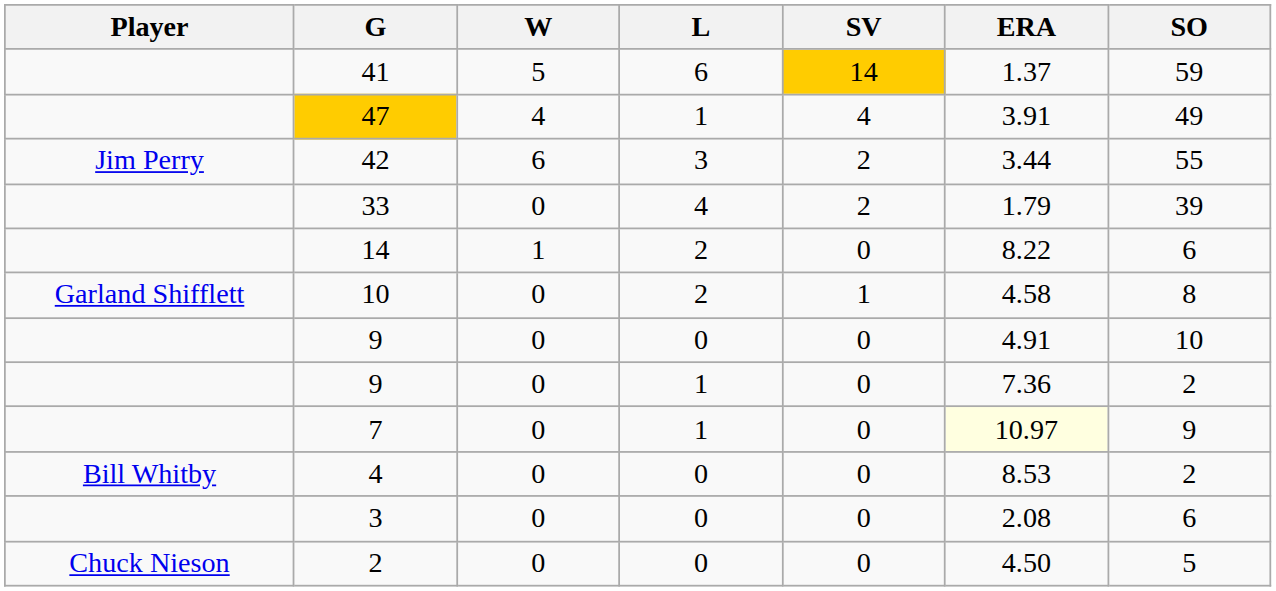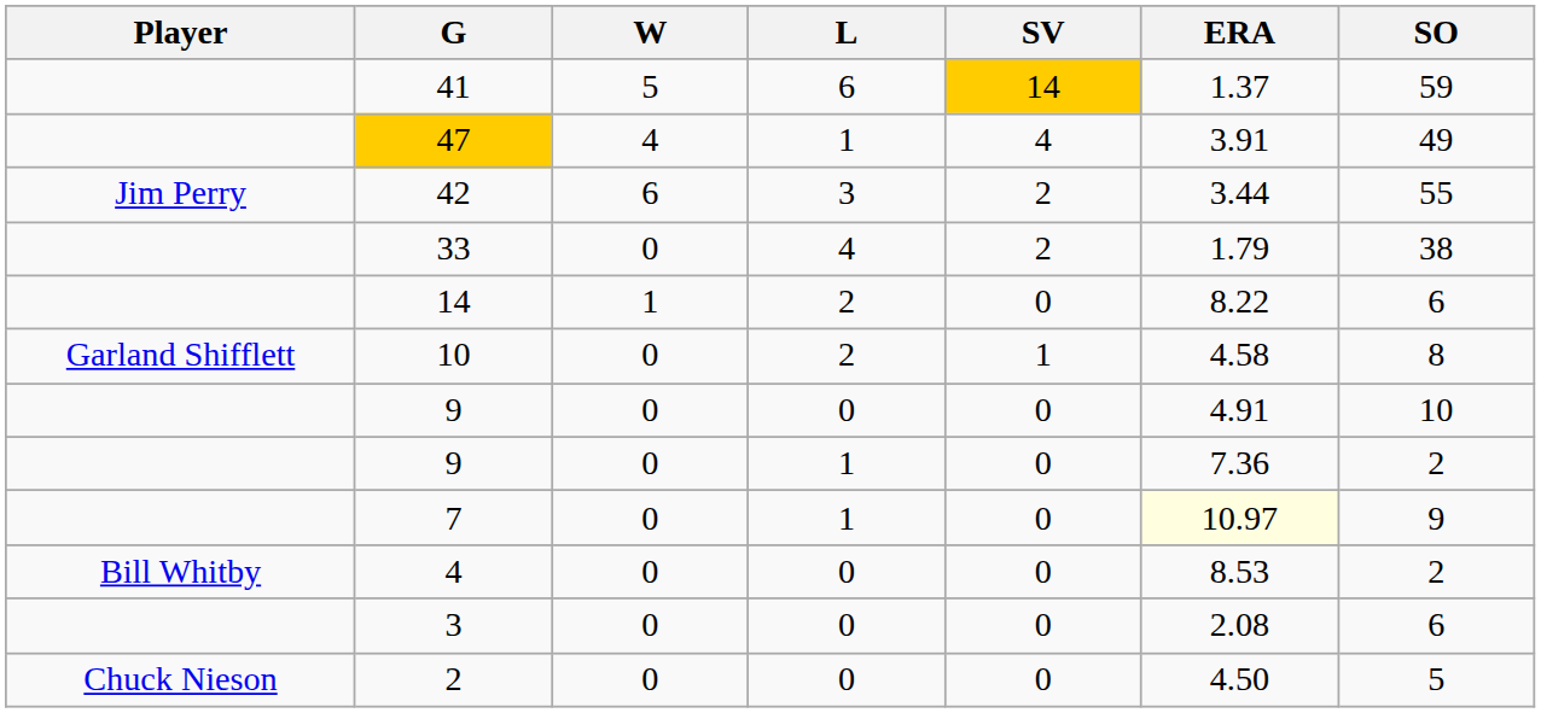33 | SO: 39 -> 38
